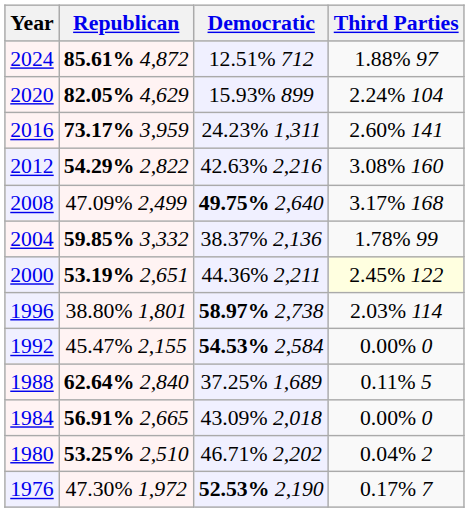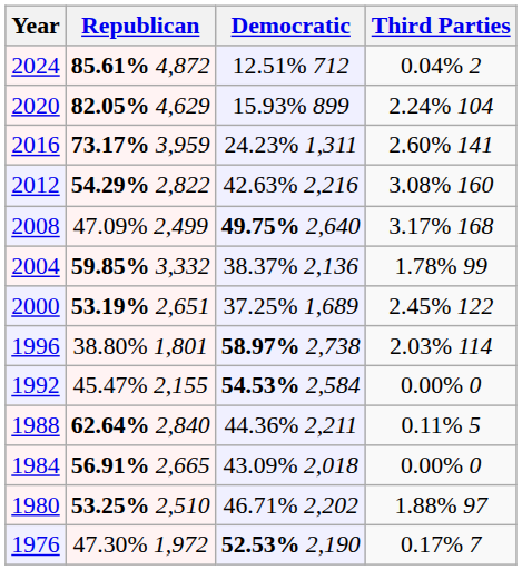2024 | Third Parties: 1.88% 97 -> 0.04% 2
2000 | Democratic: 44.36% 2,211 -> 37.25% 1,689
2000 | Third Parties: lightyellow background -> no background
1988 | Democratic: 37.25% 1,689 -> 44.36% 2,211
1980 | Third Parties: 0.04% 2 -> 1.88% 97
